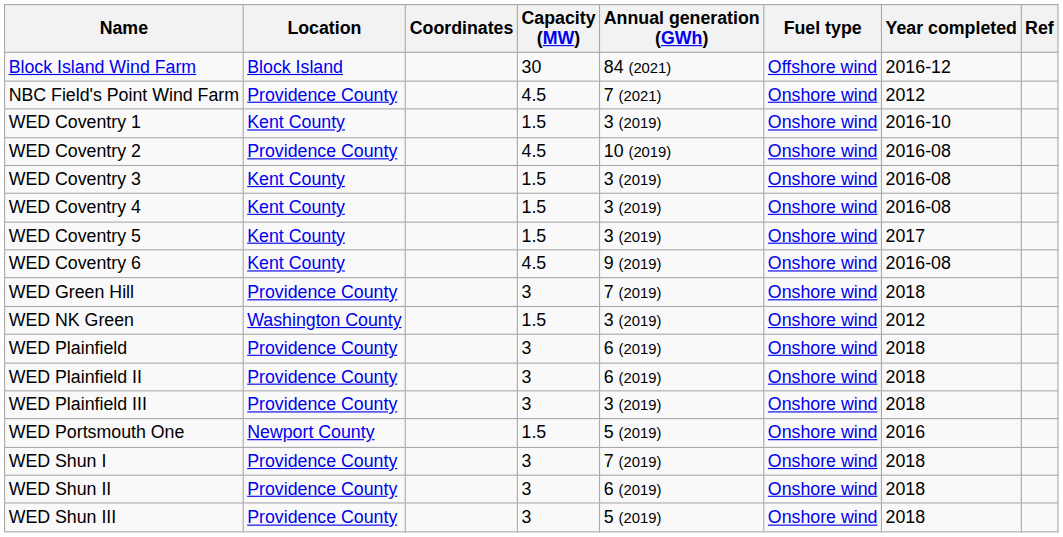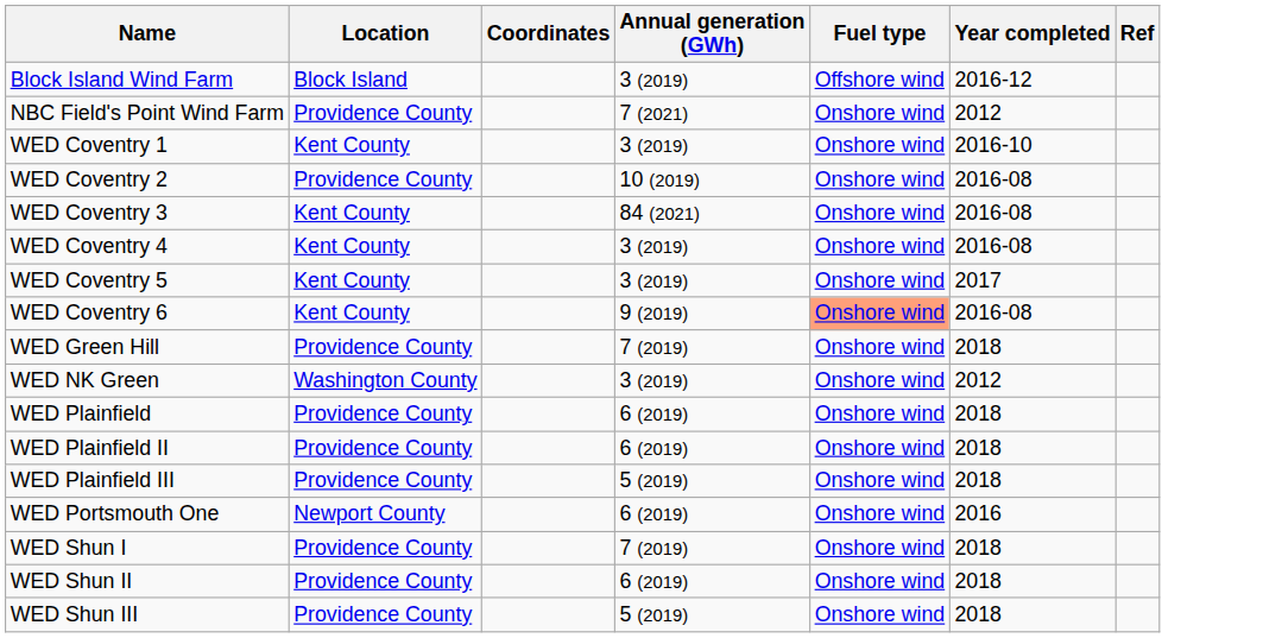- column: Capacity (MW) | 30 | 4.5 | 1.5 | 4.5 | 1.5 | 1.5 | 1.5 | 4.5 | 3 | 1.5 | 3 | 3 | 3 | 1.5 | 3 | 3 | 3
Block Island Wind Farm | Annual generation (GWh): 84 (2021) -> 3 (2019)
WED Coventry 3 | Annual generation (GWh): 3 (2019) -> 84 (2021)
WED Coventry 6 | Fuel type: no background -> lightsalmon background
WED Plainfield III | Annual generation (GWh): 3 (2019) -> 5 (2019)
WED Portsmouth One | Annual generation (GWh): 5 (2019) -> 6 (2019)
